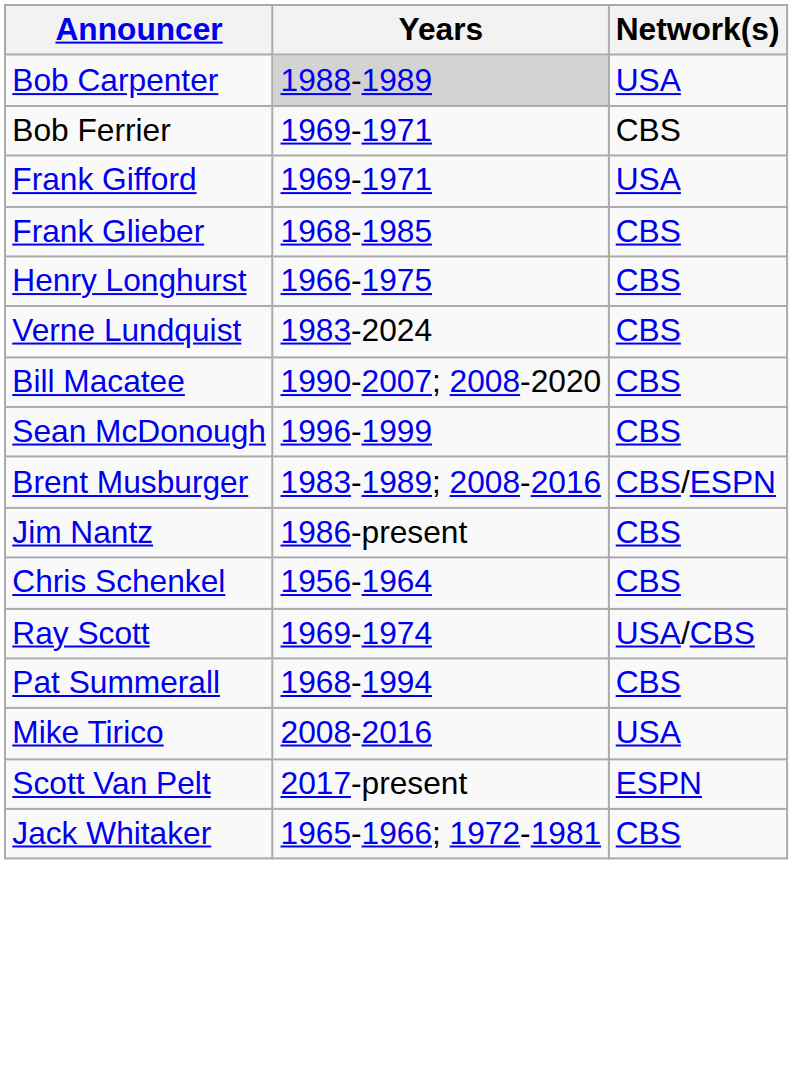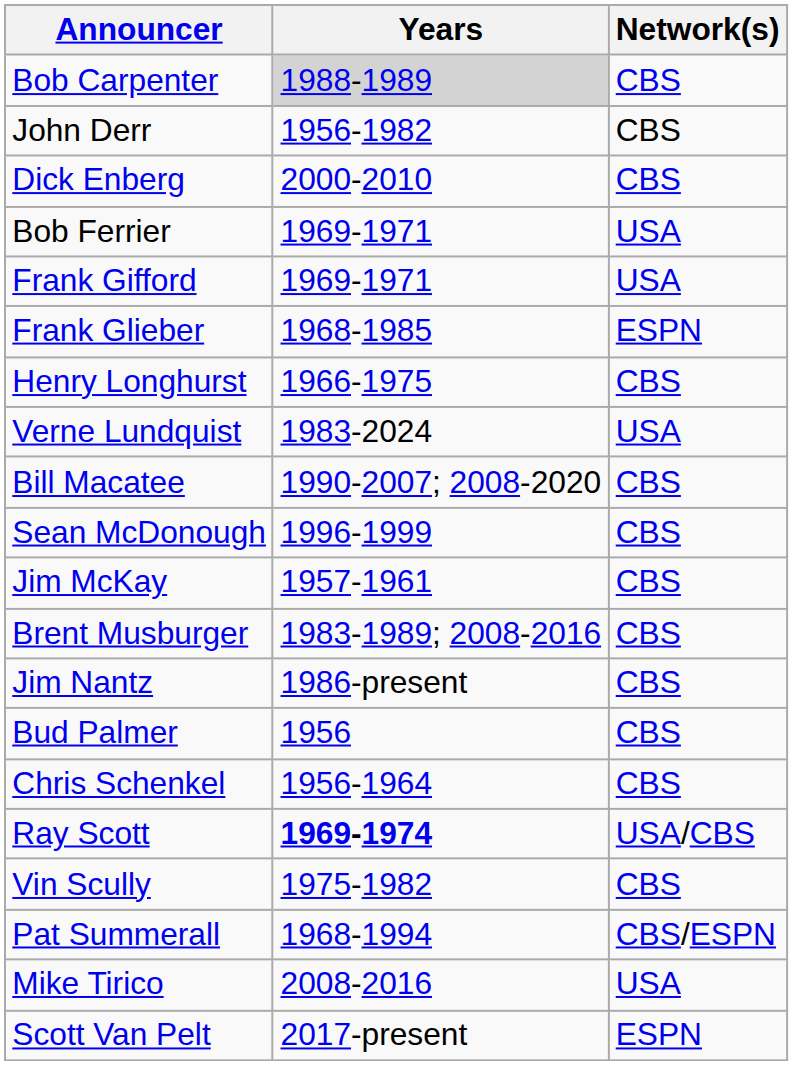Bob Carpenter | Network(s): USA -> CBS
+ row: John Derr | 1956-1982 | CBS
+ row: Dick Enberg | 2000-2010 | CBS
Bob Ferrier | Network(s): CBS -> USA
Frank Glieber | Network(s): CBS -> ESPN
Verne Lundquist | Network(s): CBS -> USA
+ row: Jim McKay | 1957-1961 | CBS
Brent Musburger | Network(s): CBS/ESPN -> CBS
+ row: Bud Palmer | 1956 | CBS
Ray Scott | Years: normal -> bold
+ row: Vin Scully | 1975-1982 | CBS
Pat Summerall | Network(s): CBS -> CBS/ESPN
- row: Jack Whitaker | 1965-1966; 1972-1981 | CBS
